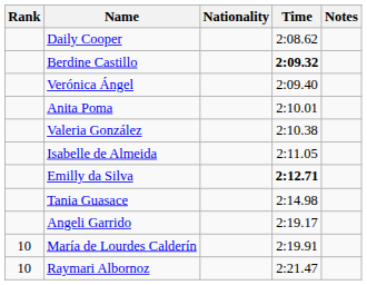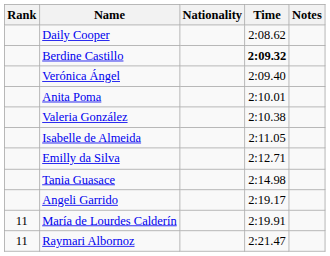Emilly da Silva | Time: bold -> normal
María de Lourdes Calderín | Rank: 10 -> 11
Raymari Albornoz | Rank: 10 -> 11
